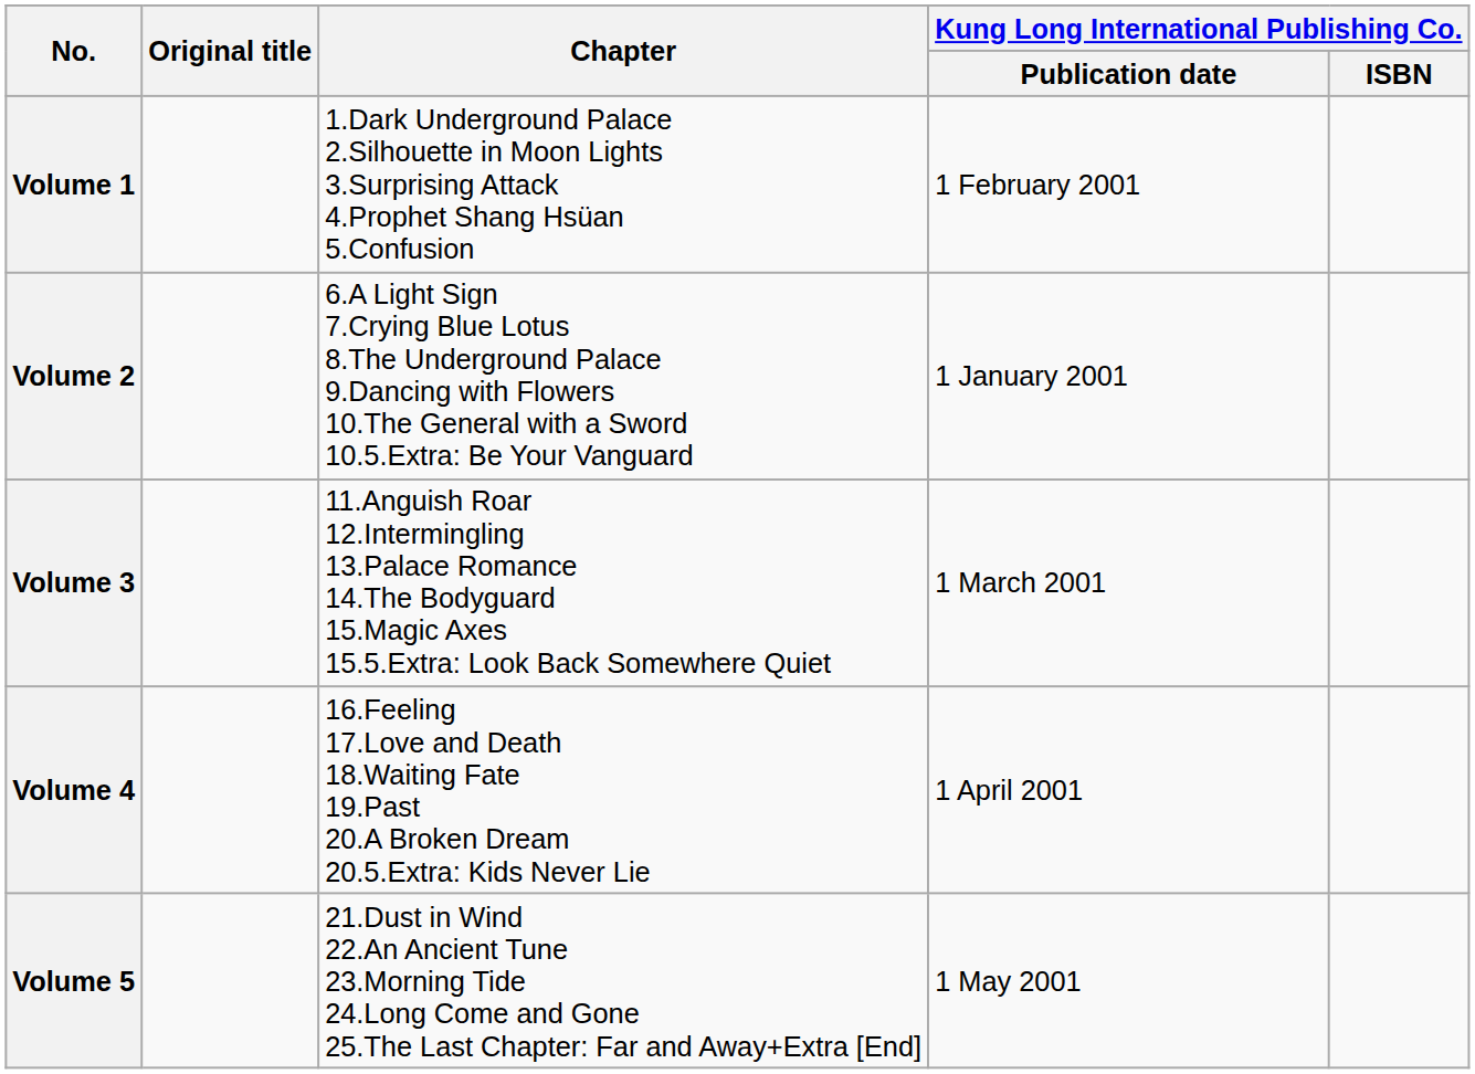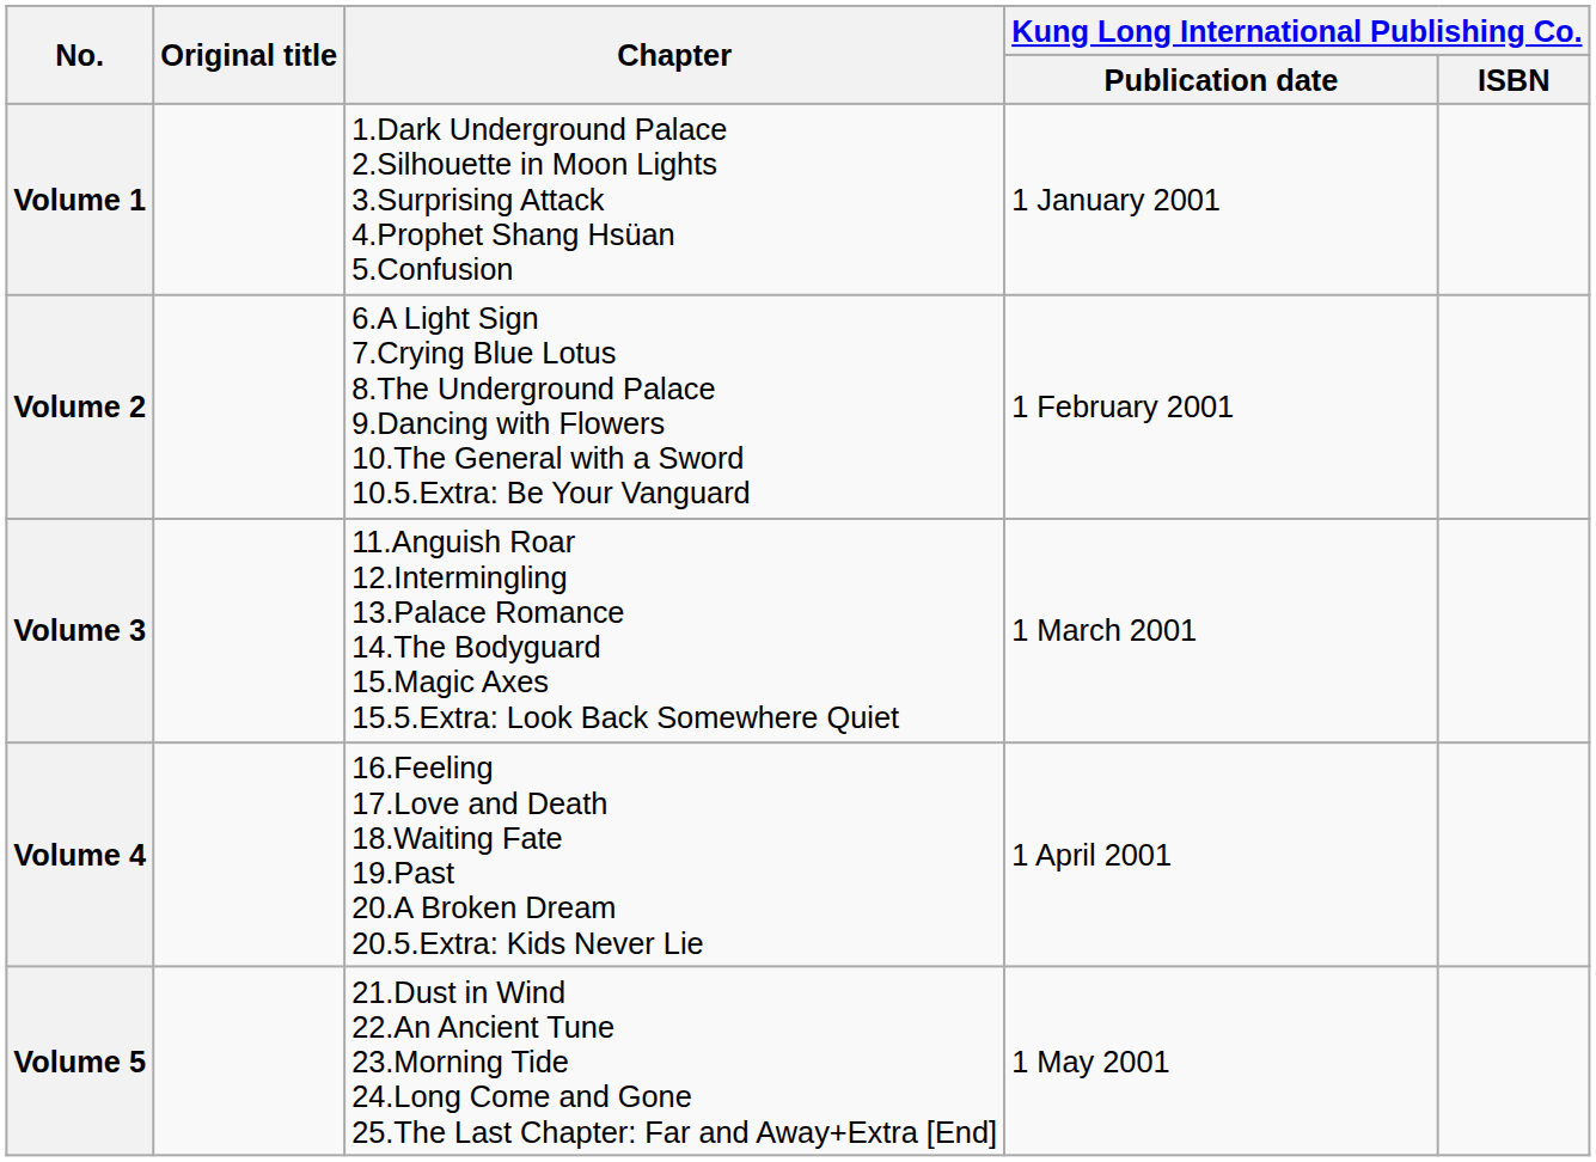Volume 1 | Kung Long International Publishing Co. / Publication date: 1 February 2001 -> 1 January 2001
Volume 2 | Kung Long International Publishing Co. / Publication date: 1 January 2001 -> 1 February 2001
